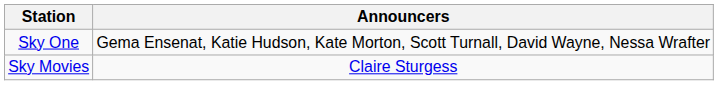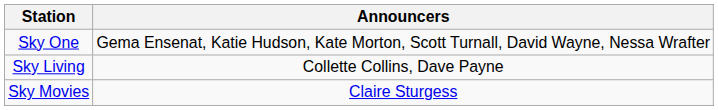+ row: Sky Living | Collette Collins, Dave Payne
